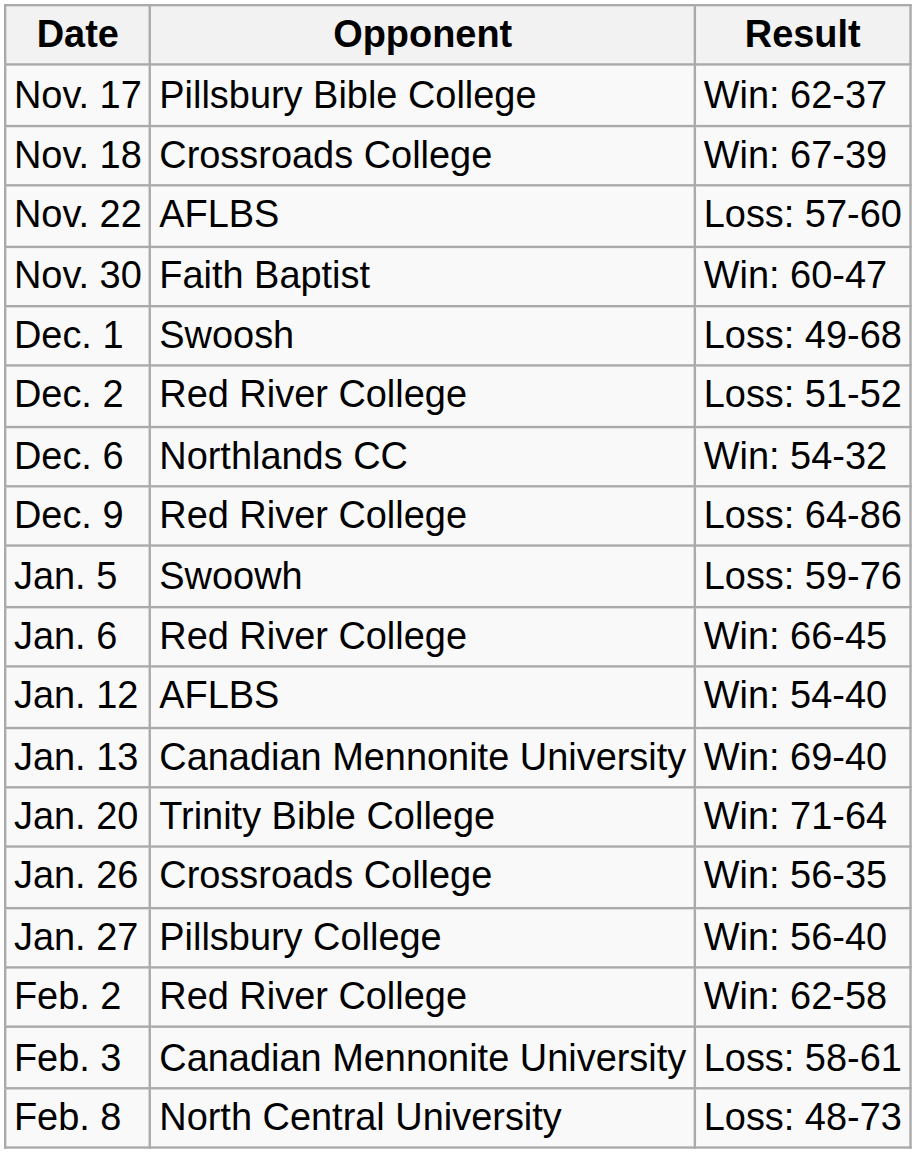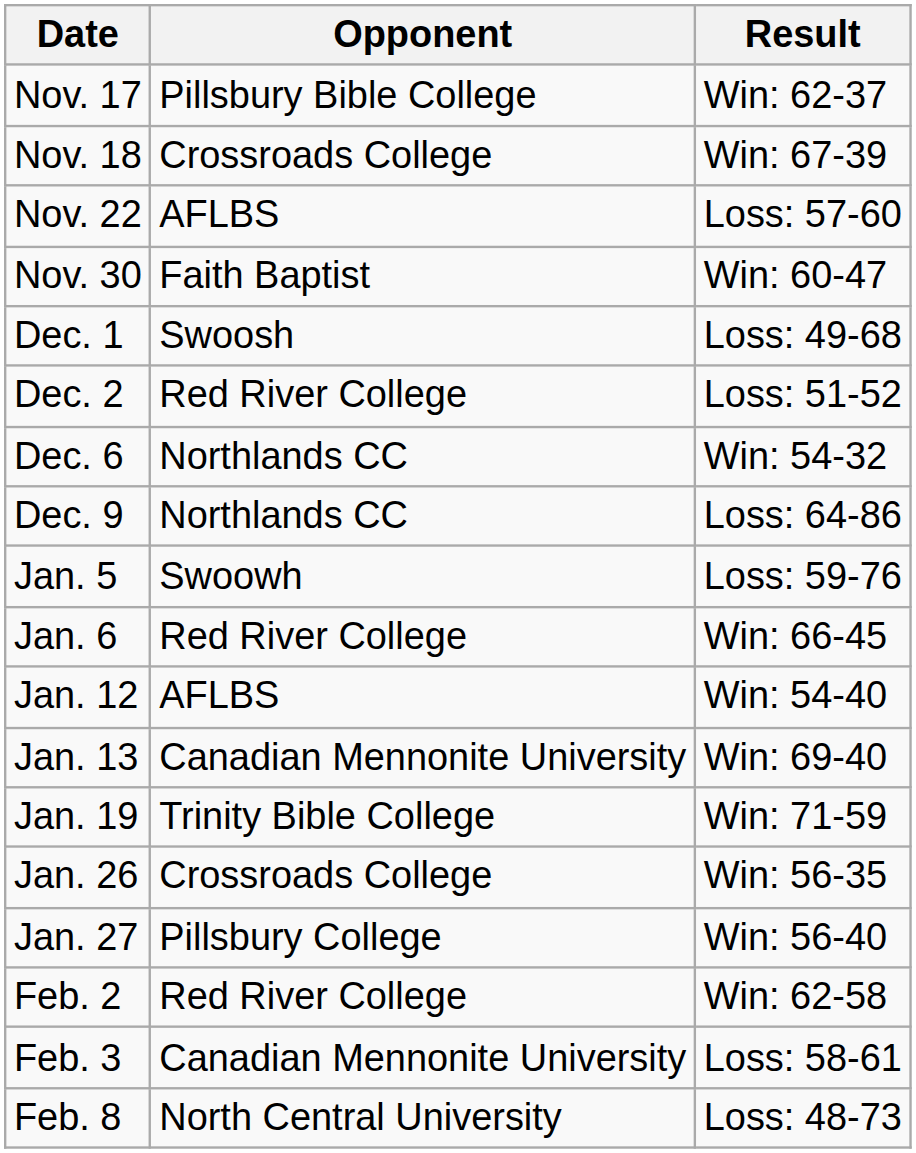Dec. 9 | Opponent: Red River College -> Northlands CC
+ row: Jan. 19 | Trinity Bible College | Win: 71-59
- row: Jan. 20 | Trinity Bible College | Win: 71-64
